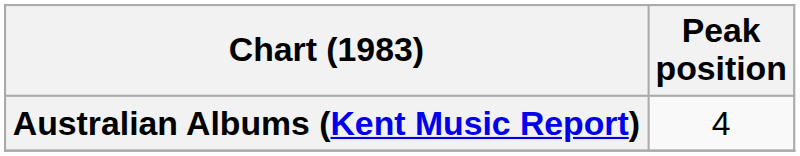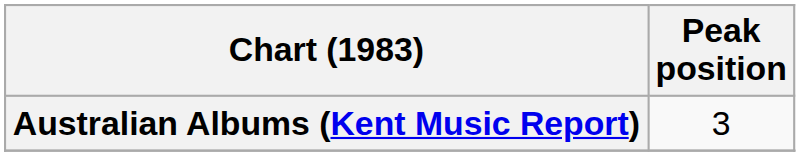Australian Albums (Kent Music Report) | Peak position: 4 -> 3
